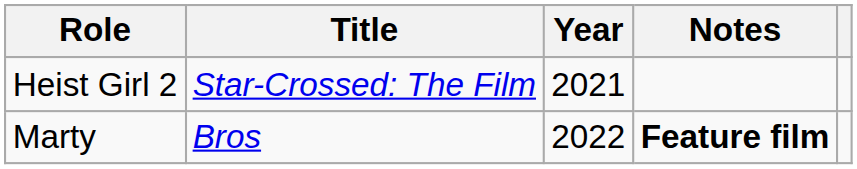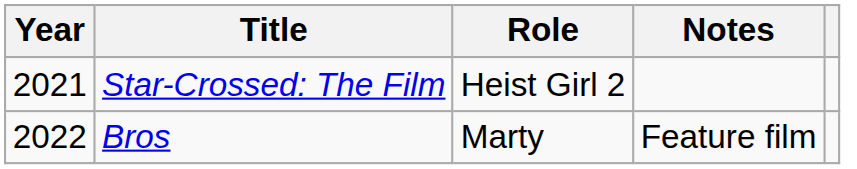columns swapped: Year <-> Role
Bros | Notes: bold -> normal
